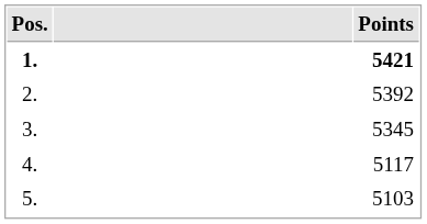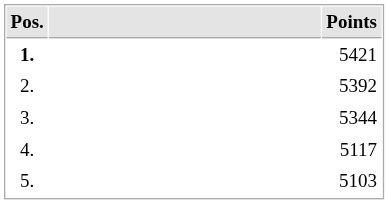1. | Points: bold -> normal
3. | Points: 5345 -> 5344
